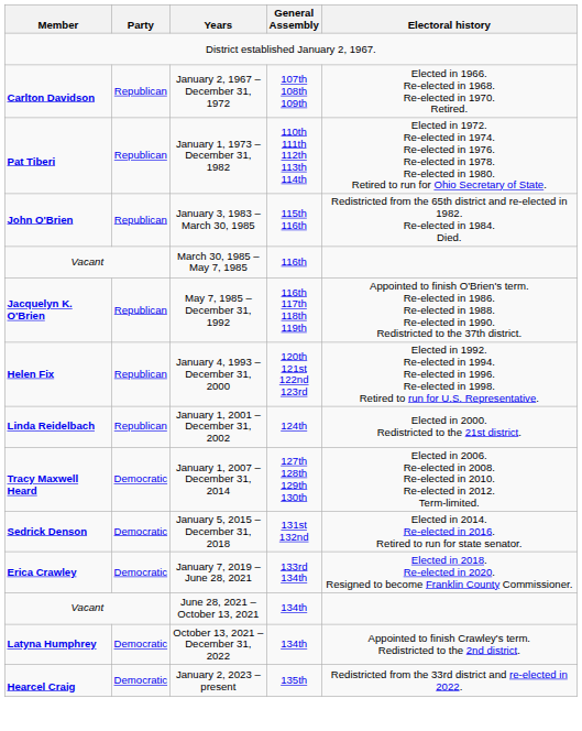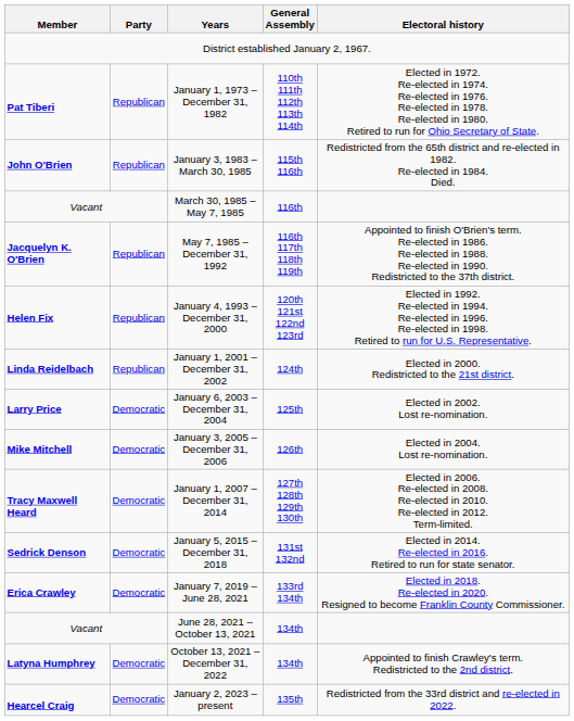- row: Carlton Davidson | Republican | January 2, 1967 – December 31, 1972 | 107th 108th 109th | Elected in 1966. Re-elected in 1968. Re-elected in 1970. Retired.
+ row: Larry Price | Democratic | January 6, 2003 – December 31, 2004 | 125th | Elected in 2002. Lost re-nomination.
+ row: Mike Mitchell | Democratic | January 3, 2005 – December 31, 2006 | 126th | Elected in 2004. Lost re-nomination.
